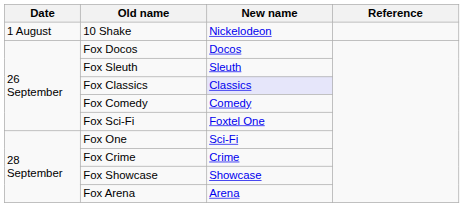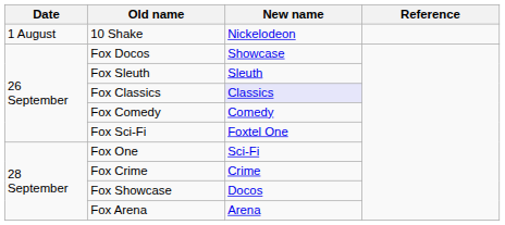Fox Docos | New name: Docos -> Showcase
Fox Showcase | New name: Showcase -> Docos
